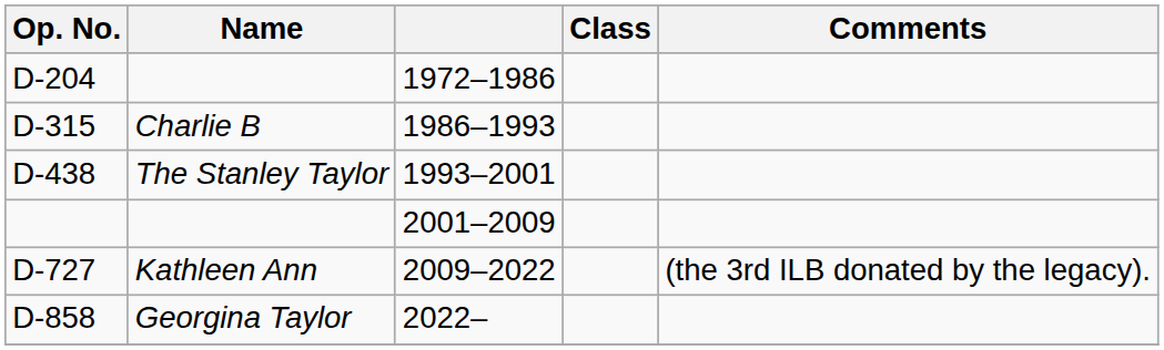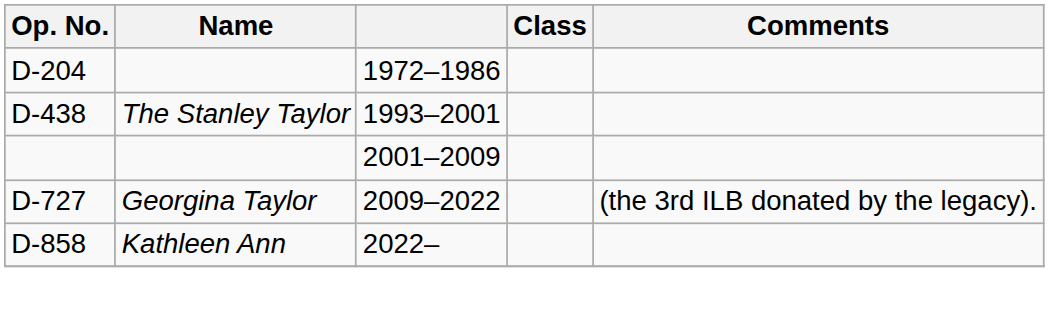- row: D-315 | Charlie B | 1986–1993
D-727 | Name: Kathleen Ann -> Georgina Taylor
D-858 | Name: Georgina Taylor -> Kathleen Ann
